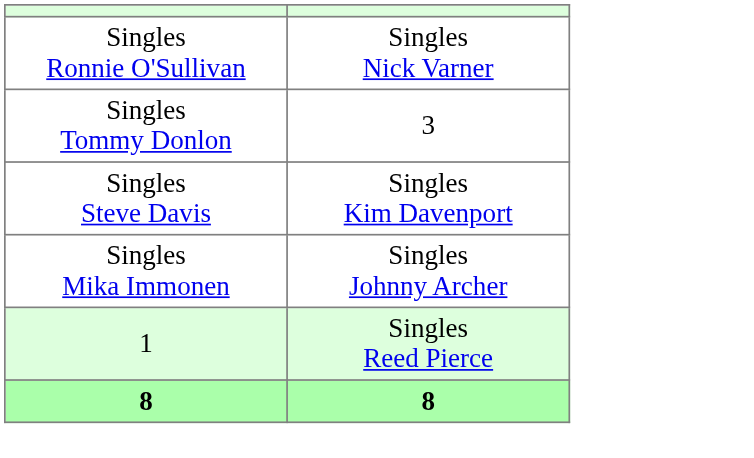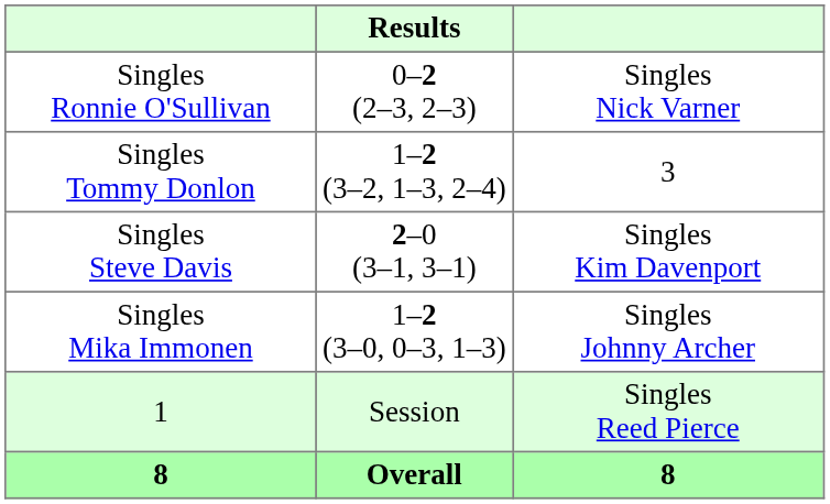+ column: Results | 0–2 (2–3, 2–3) | 1–2 (3–2, 1–3, 2–4) | 2–0 (3–1, 3–1) | 1–2 (3–0, 0–3, 1–3) | Session | Overall
